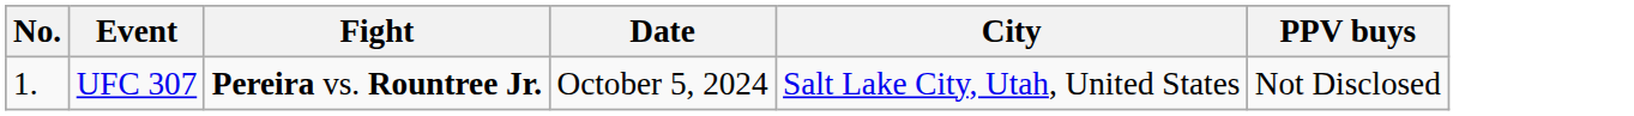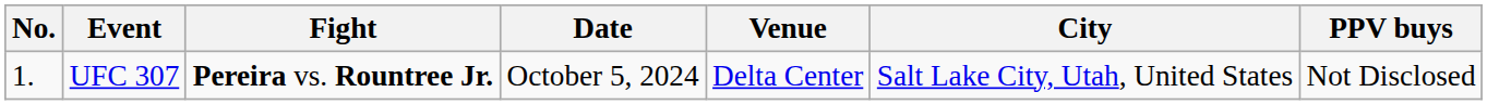+ column: Venue | Delta Center
